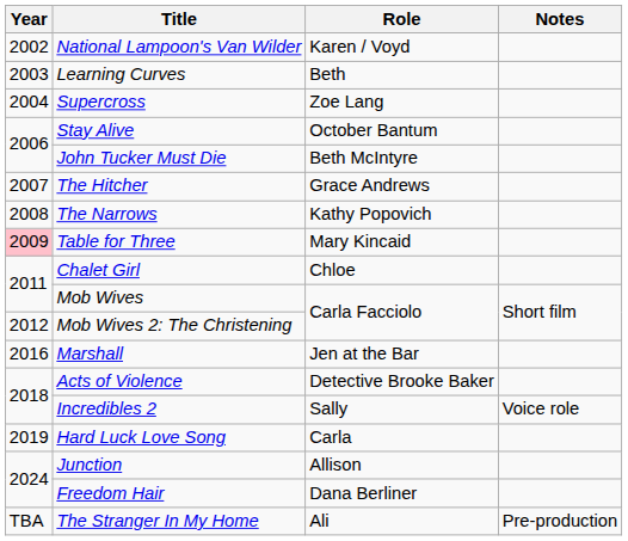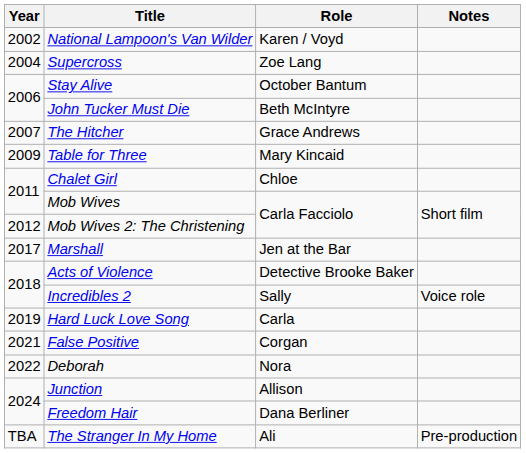- row: 2003 | Learning Curves | Beth
- row: 2008 | The Narrows | Kathy Popovich
Table for Three | Year: pink background -> no background
Marshall | Year: 2016 -> 2017
+ row: 2021 | False Positive | Corgan
+ row: 2022 | Deborah | Nora
